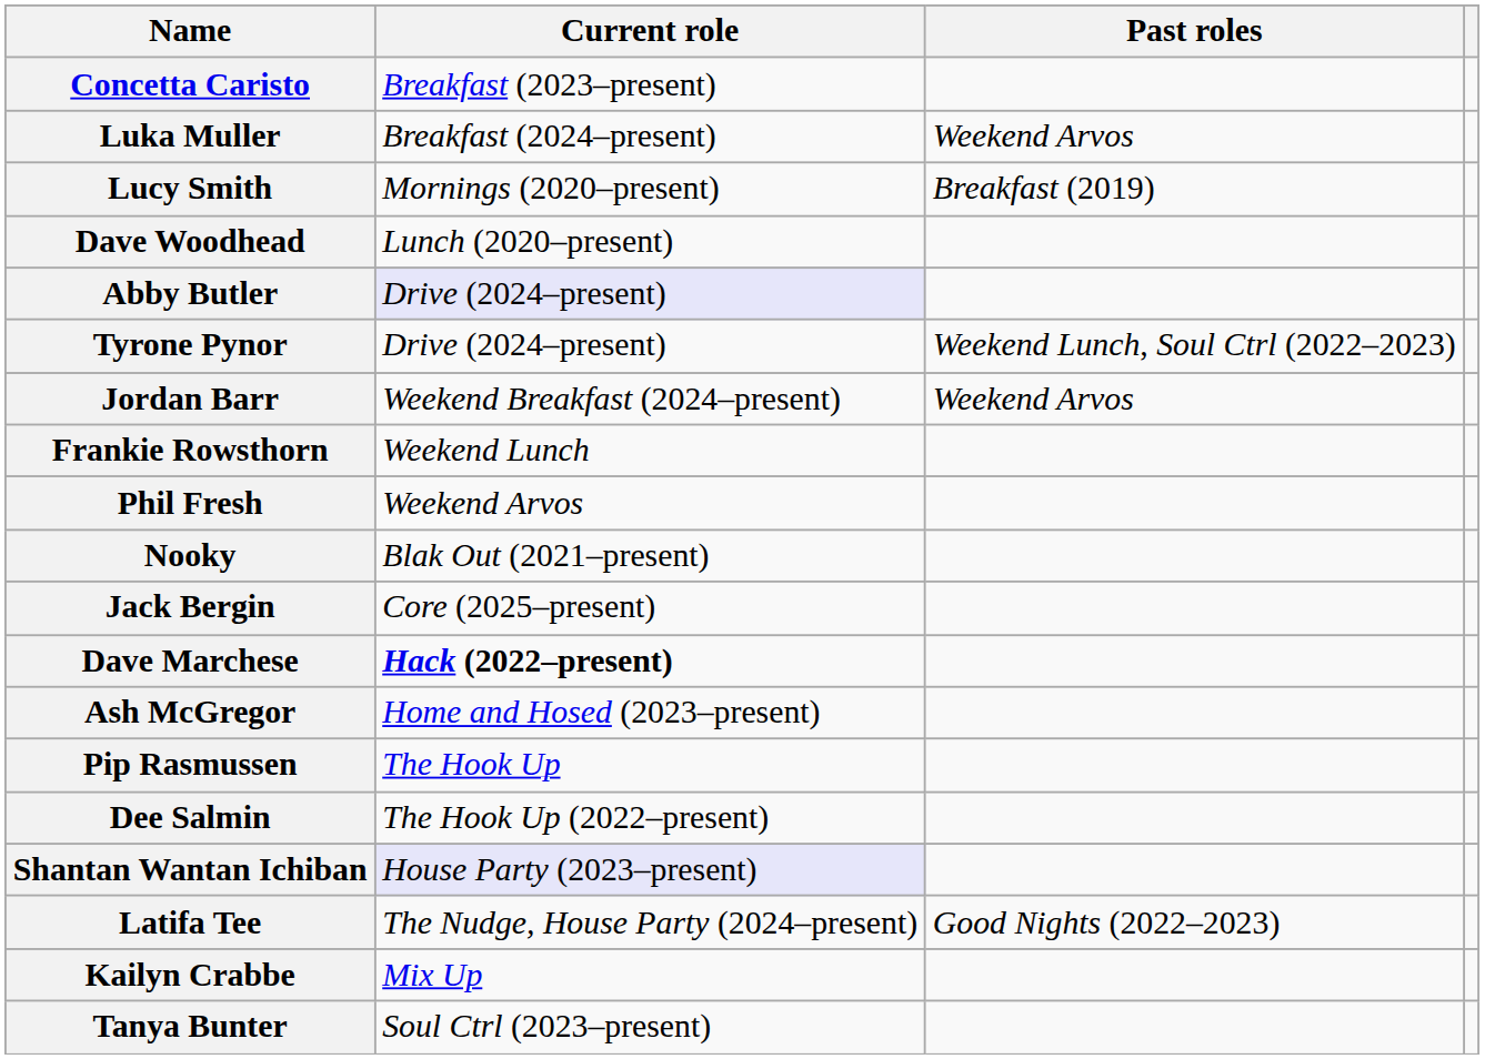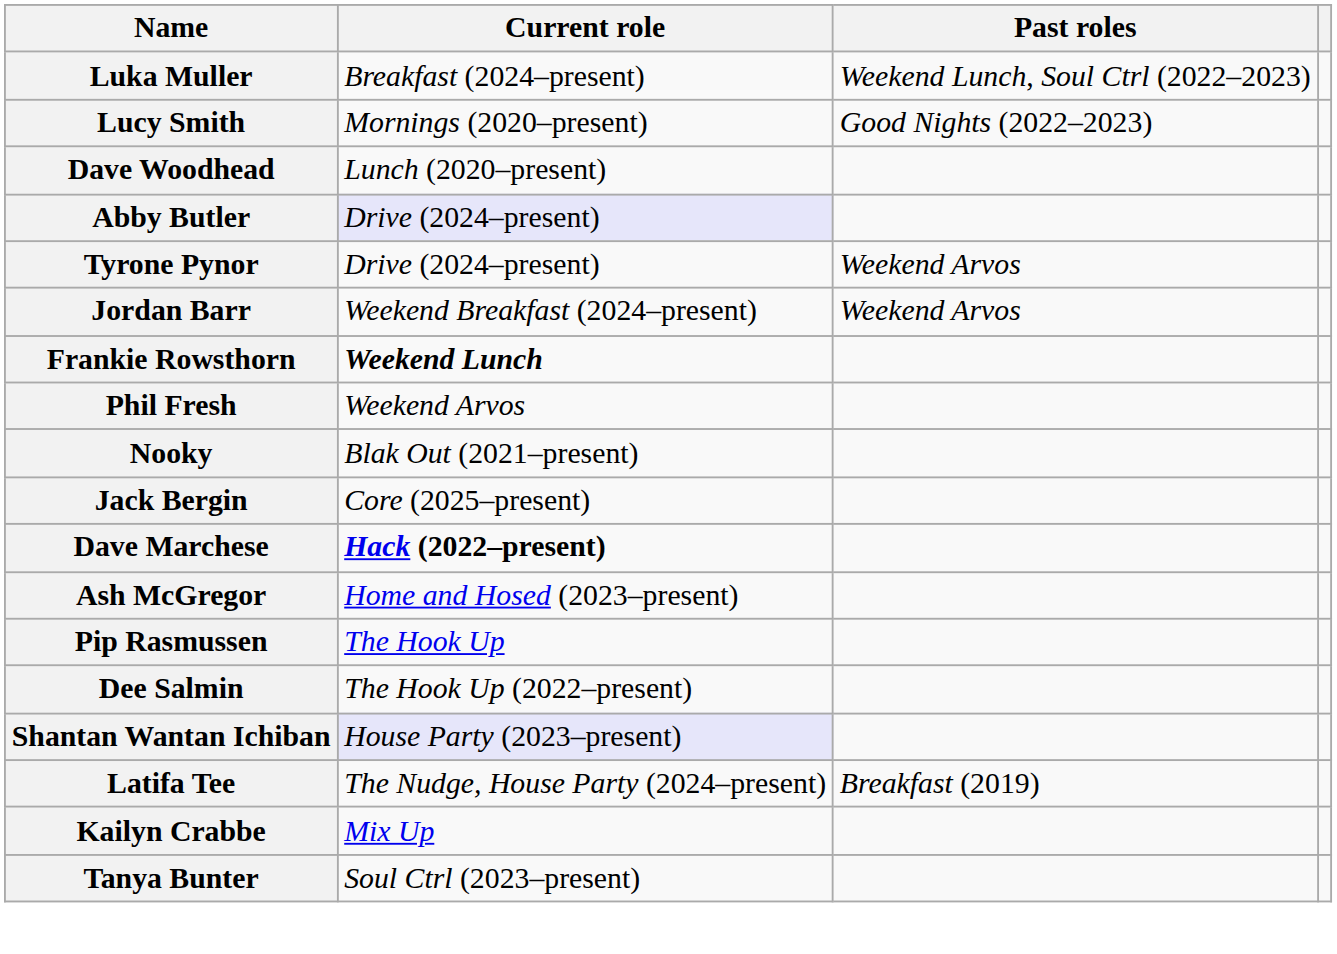- row: Concetta Caristo | Breakfast (2023–present)
Luka Muller | Past roles: Weekend Arvos -> Weekend Lunch, Soul Ctrl (2022–2023)
Lucy Smith | Past roles: Breakfast (2019) -> Good Nights (2022–2023)
Tyrone Pynor | Past roles: Weekend Lunch, Soul Ctrl (2022–2023) -> Weekend Arvos
Frankie Rowsthorn | Current role: normal -> bold
Latifa Tee | Past roles: Good Nights (2022–2023) -> Breakfast (2019)
